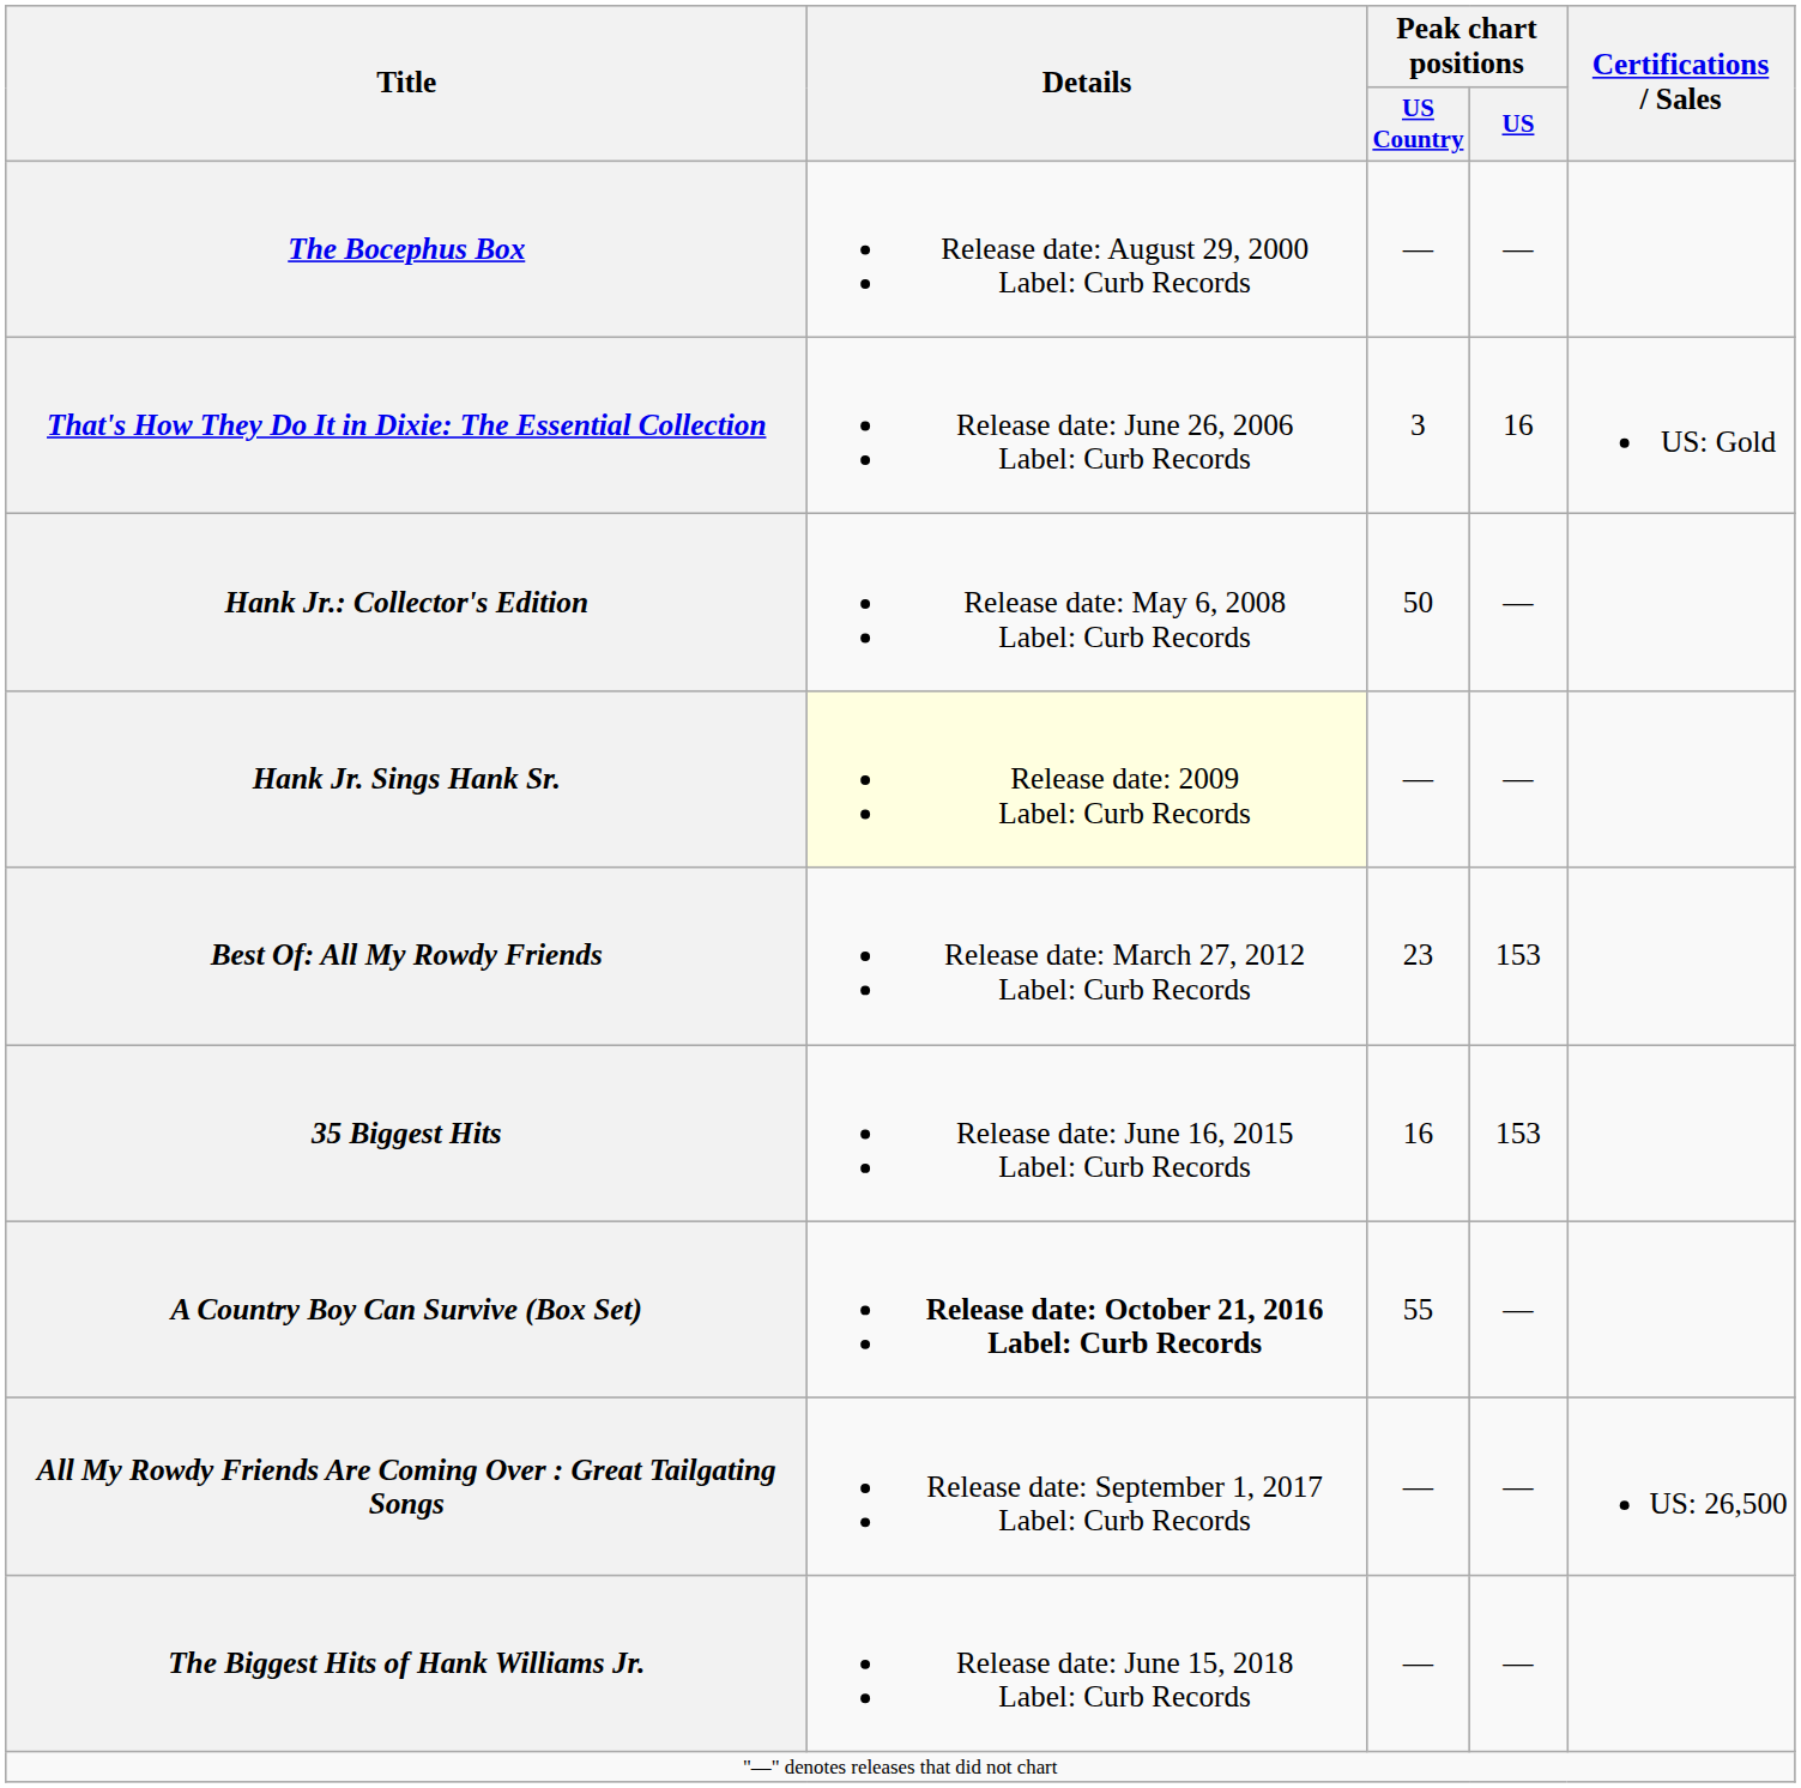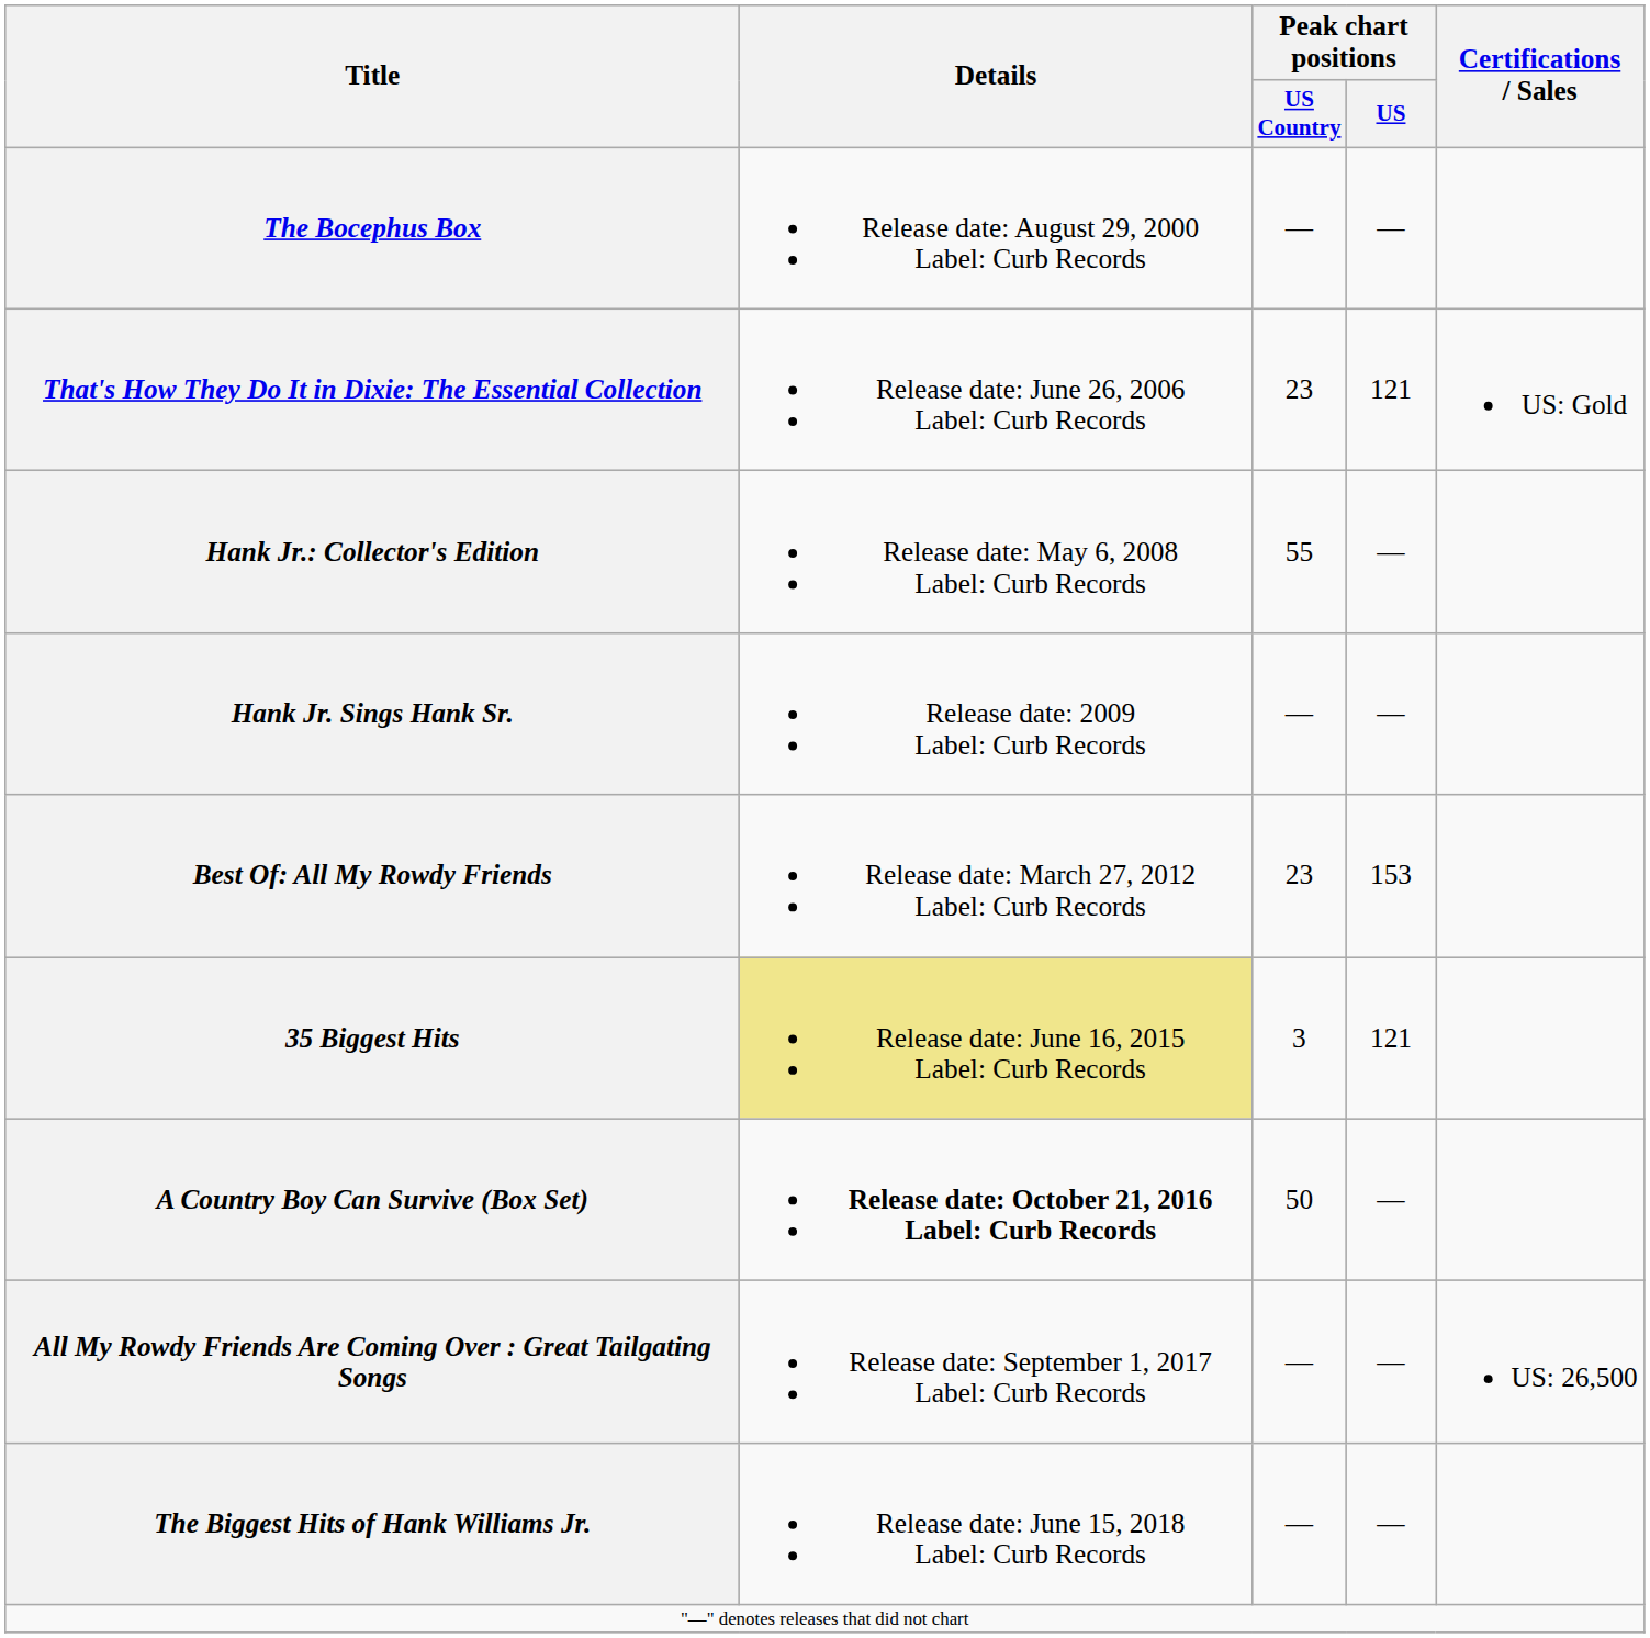That's How They Do It in Dixie: The Essential Collection | Peak chart positions / US Country: 3 -> 23
That's How They Do It in Dixie: The Essential Collection | Peak chart positions / US: 16 -> 121
Hank Jr.: Collector's Edition | Peak chart positions / US Country: 50 -> 55
Hank Jr. Sings Hank Sr. | Details: lightyellow background -> no background
35 Biggest Hits | Details: no background -> khaki background
35 Biggest Hits | Peak chart positions / US Country: 16 -> 3
35 Biggest Hits | Peak chart positions / US: 153 -> 121
A Country Boy Can Survive (Box Set) | Peak chart positions / US Country: 55 -> 50
